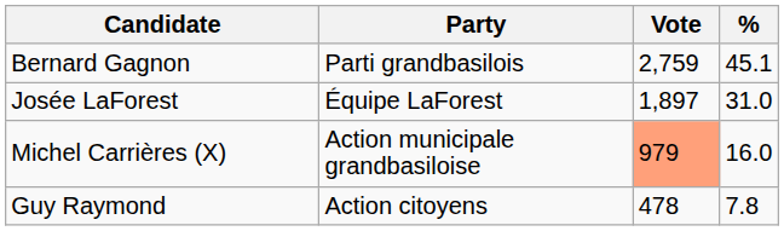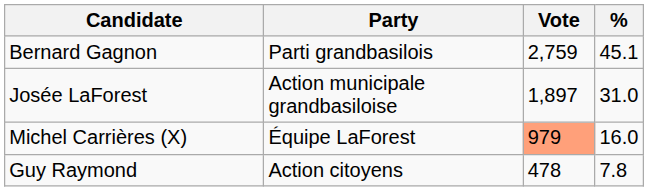Josée LaForest | Party: Équipe LaForest -> Action municipale grandbasiloise
Michel Carrières (X) | Party: Action municipale grandbasiloise -> Équipe LaForest
